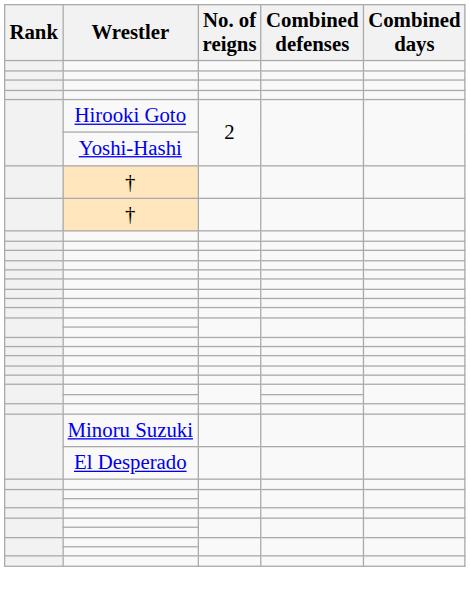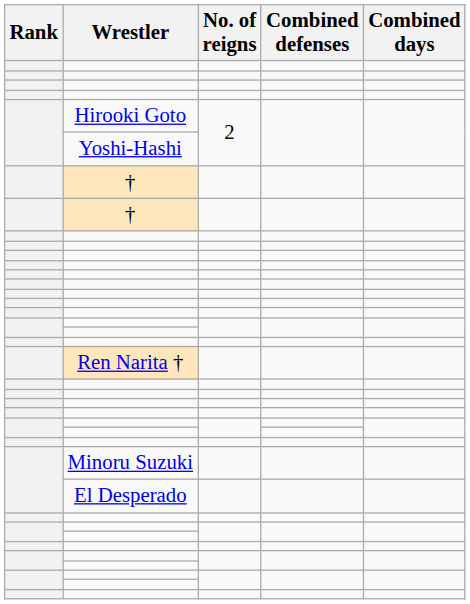+ row: Ren Narita †
